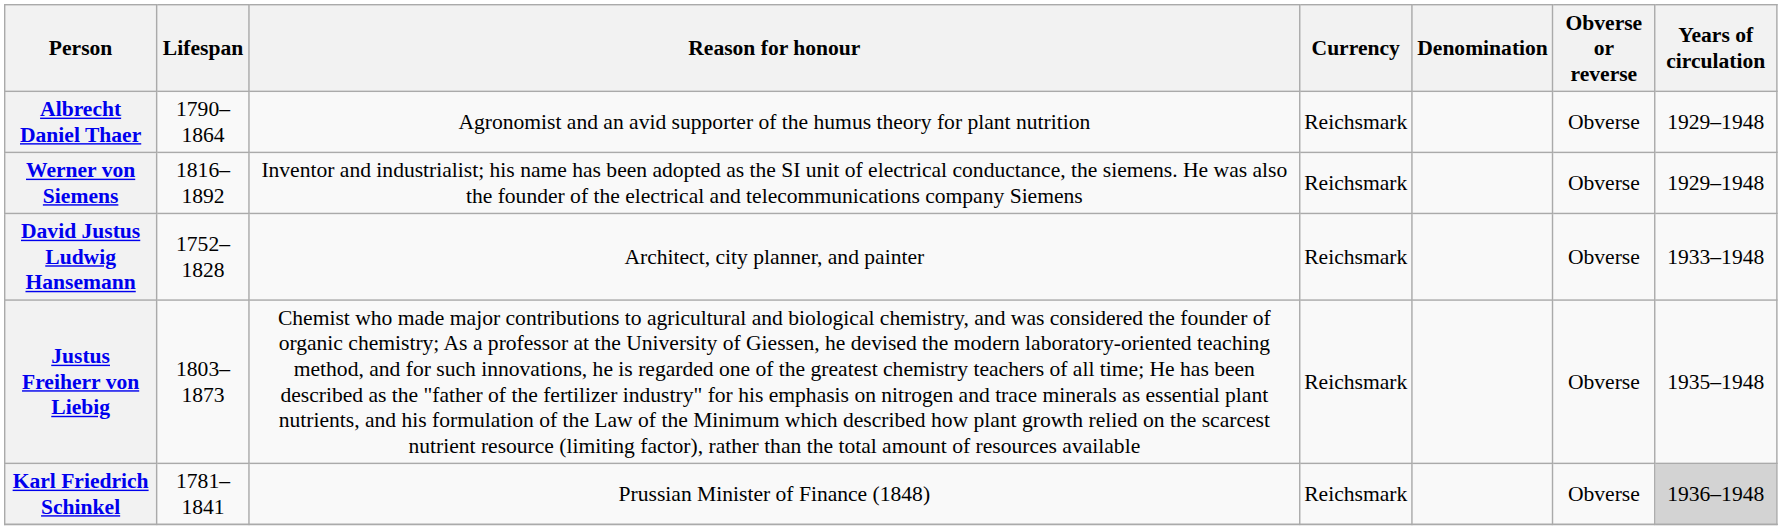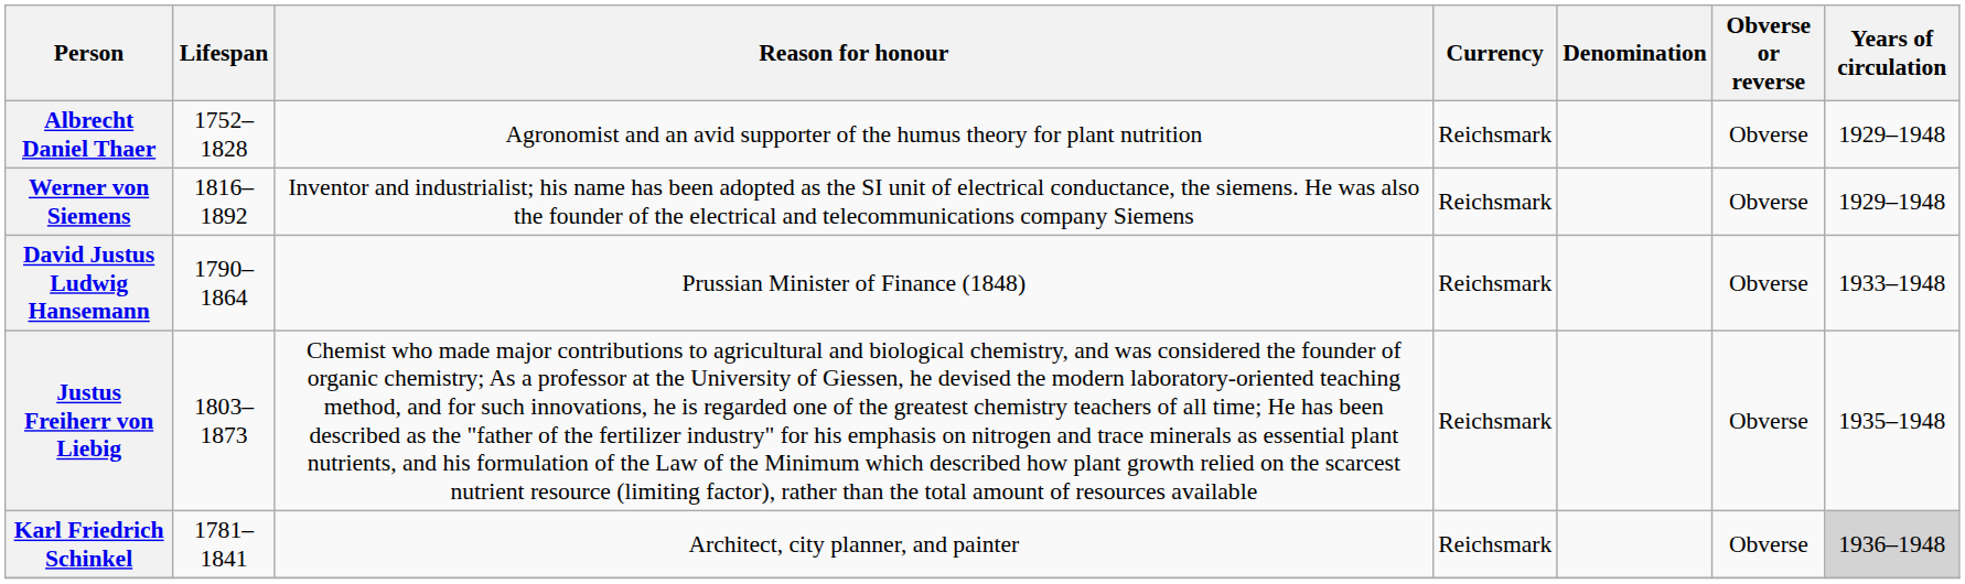Albrecht Daniel Thaer | Lifespan: 1790–1864 -> 1752–1828
David Justus Ludwig Hansemann | Lifespan: 1752–1828 -> 1790–1864
David Justus Ludwig Hansemann | Reason for honour: Architect, city planner, and painter -> Prussian Minister of Finance (1848)
Karl Friedrich Schinkel | Reason for honour: Prussian Minister of Finance (1848) -> Architect, city planner, and painter
